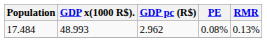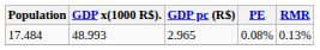17.484 | GDP pc (R$): 2.962 -> 2.965
